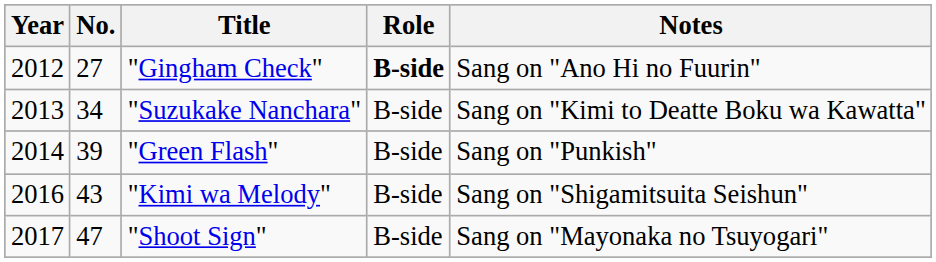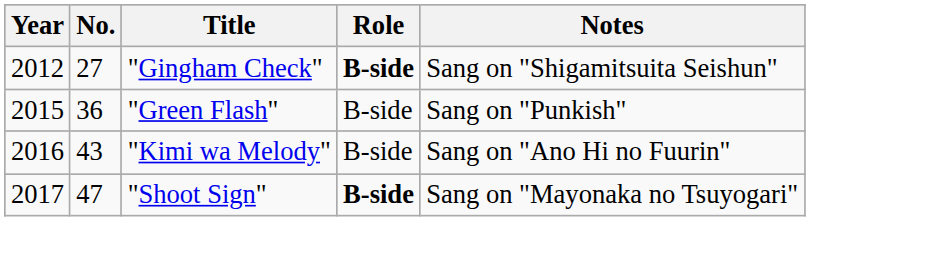"Gingham Check" | Notes: Sang on "Ano Hi no Fuurin" -> Sang on "Shigamitsuita Seishun"
- row: 2013 | 34 | "Suzukake Nanchara" | B-side | Sang on "Kimi to Deatte Boku wa Kawatta"
"Green Flash" | Year: 2014 -> 2015
"Green Flash" | No.: 39 -> 36
"Kimi wa Melody" | Notes: Sang on "Shigamitsuita Seishun" -> Sang on "Ano Hi no Fuurin"
"Shoot Sign" | Role: normal -> bold
